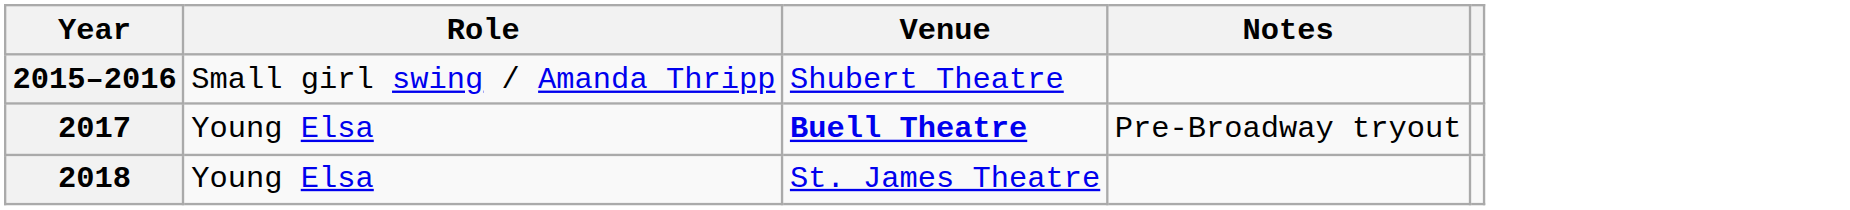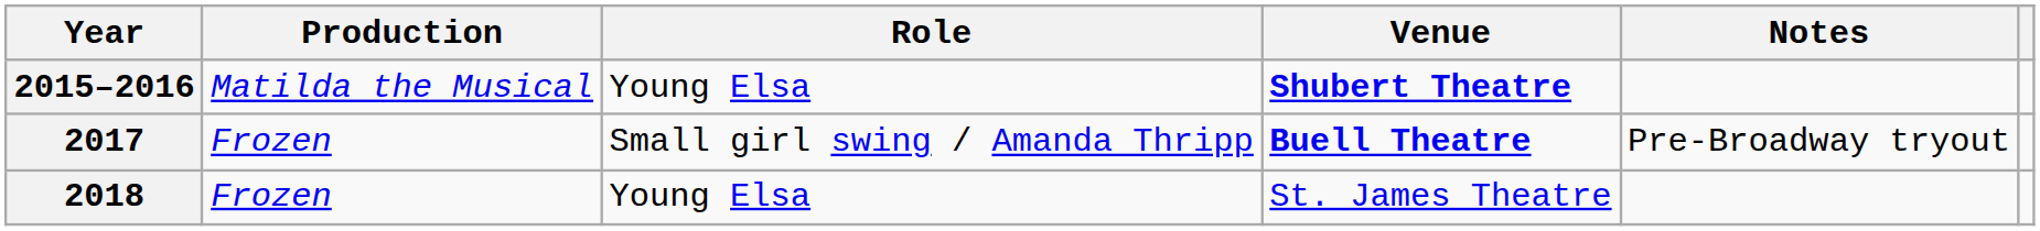+ column: Production | Matilda the Musical | Frozen | Frozen
2015–2016 | Role: Small girl swing / Amanda Thripp -> Young Elsa
2015–2016 | Venue: normal -> bold
2017 | Role: Young Elsa -> Small girl swing / Amanda Thripp
